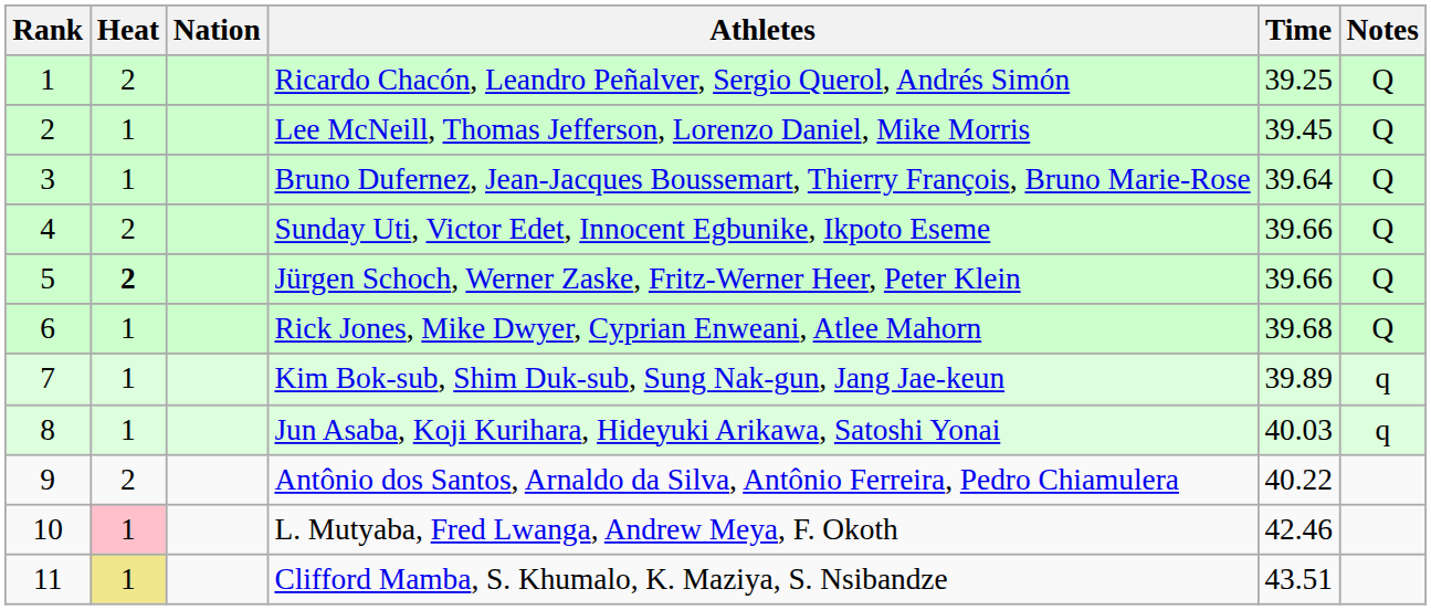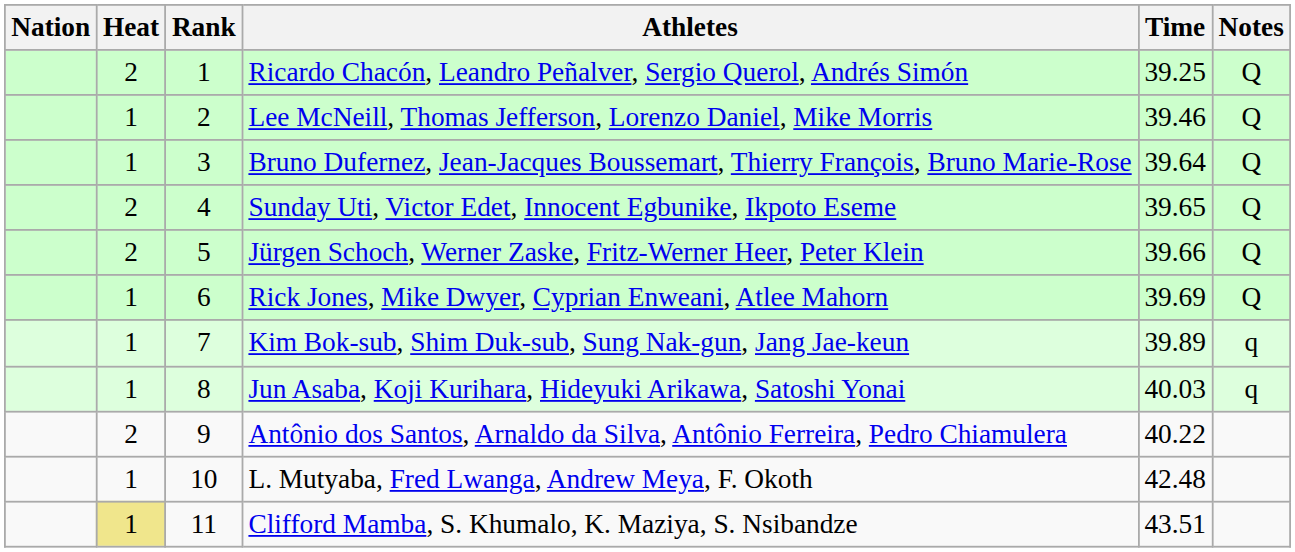columns swapped: Rank <-> Nation
Lee McNeill, Thomas Jefferson, Lorenzo Daniel, Mike Morris | Time: 39.45 -> 39.46
Sunday Uti, Victor Edet, Innocent Egbunike, Ikpoto Eseme | Time: 39.66 -> 39.65
Jürgen Schoch, Werner Zaske, Fritz-Werner Heer, Peter Klein | Heat: bold -> normal
Rick Jones, Mike Dwyer, Cyprian Enweani, Atlee Mahorn | Time: 39.68 -> 39.69
L. Mutyaba, Fred Lwanga, Andrew Meya, F. Okoth | Heat: pink background -> no background
L. Mutyaba, Fred Lwanga, Andrew Meya, F. Okoth | Time: 42.46 -> 42.48
